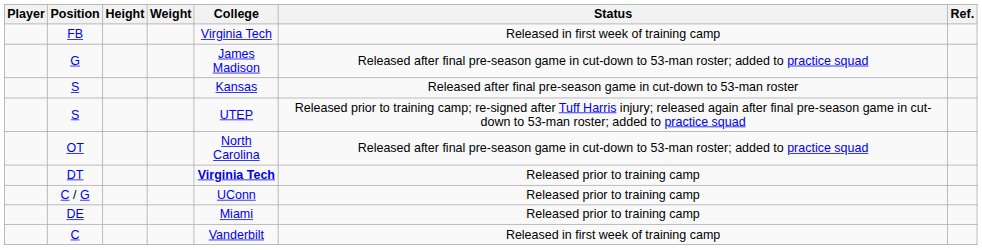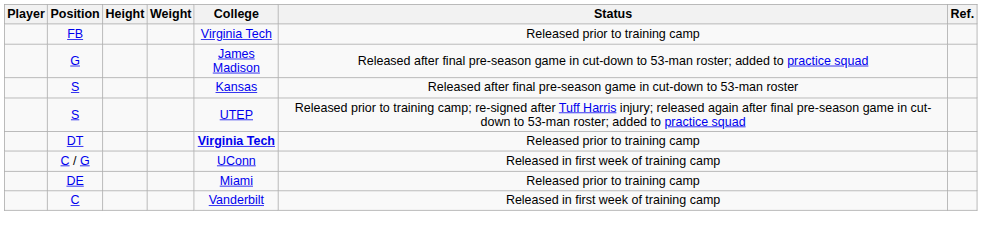FB | Status: Released in first week of training camp -> Released prior to training camp
- row: OT | North Carolina | Released after final pre-season game in cut-down to 53-man roster; added to practice squad
C / G | Status: Released prior to training camp -> Released in first week of training camp
